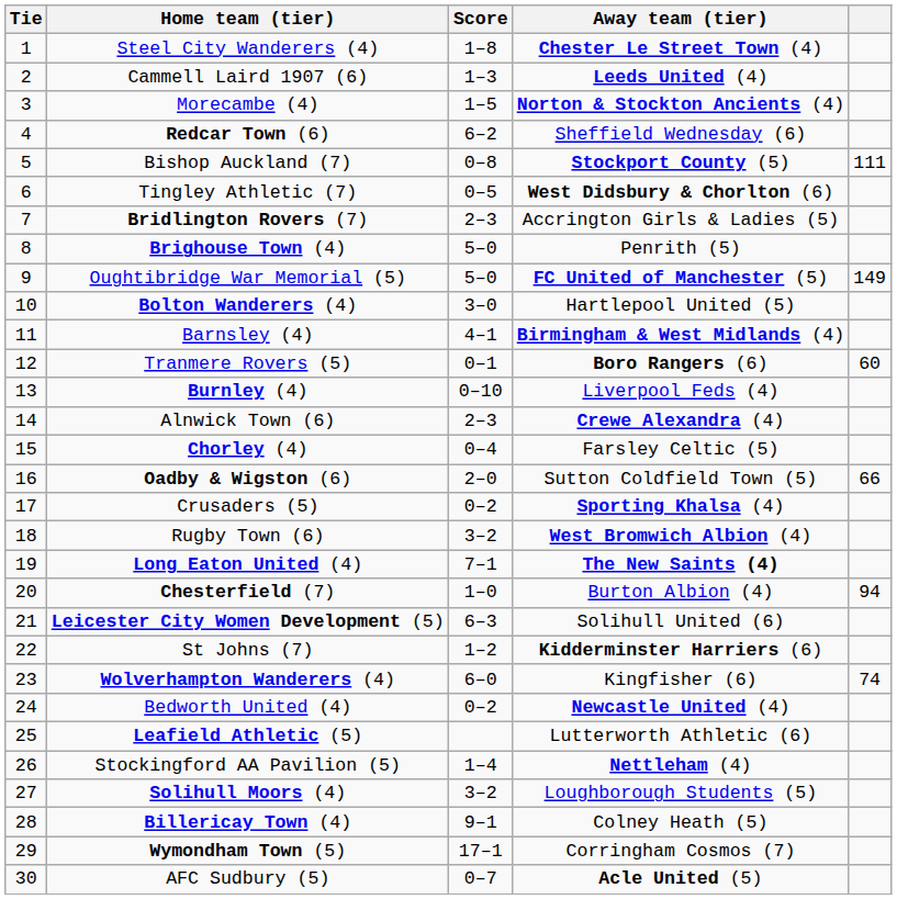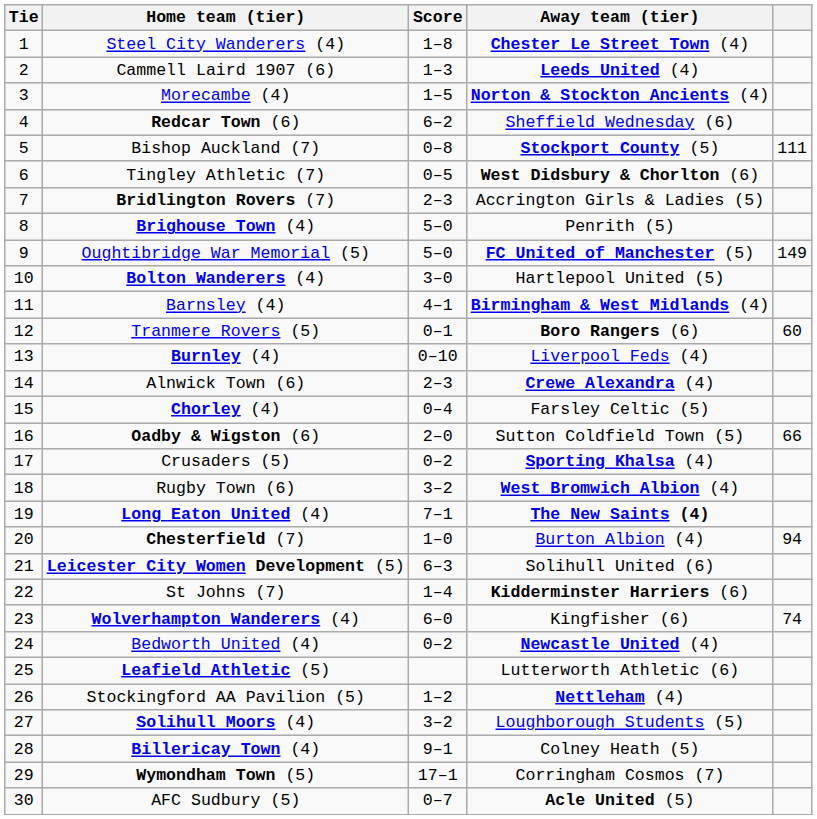St Johns (7) | Score: 1–2 -> 1–4
Stockingford AA Pavilion (5) | Score: 1–4 -> 1–2
